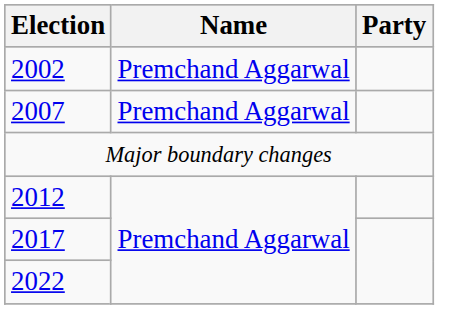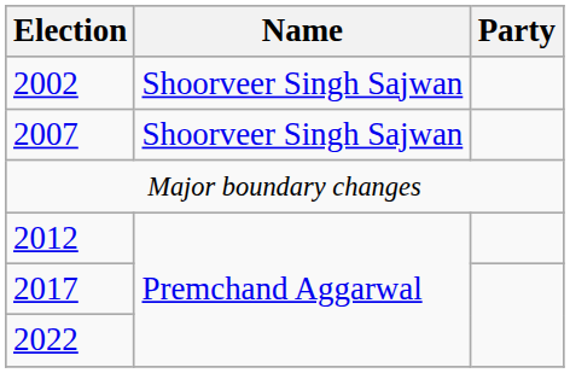2002 | Name: Premchand Aggarwal -> Shoorveer Singh Sajwan
2007 | Name: Premchand Aggarwal -> Shoorveer Singh Sajwan
